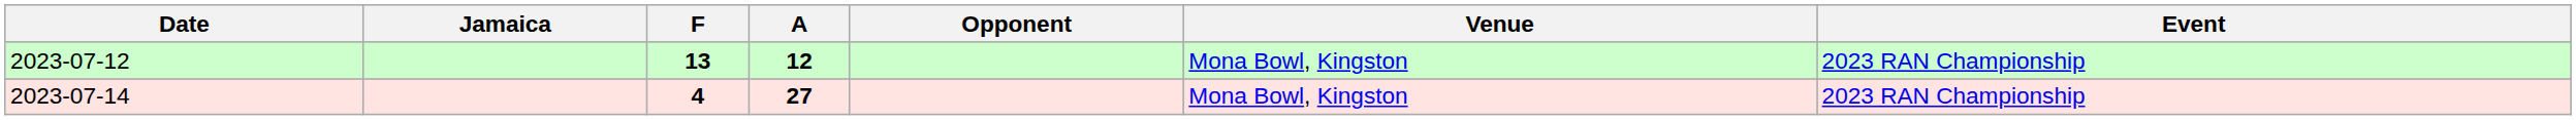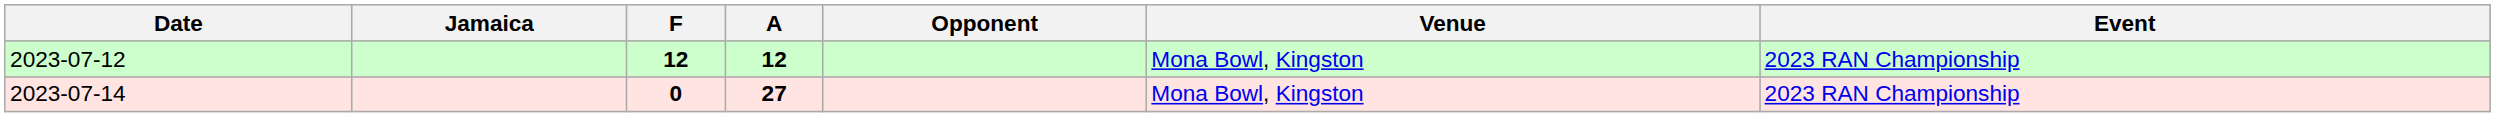2023-07-12 | F: 13 -> 12
2023-07-14 | F: 4 -> 0
